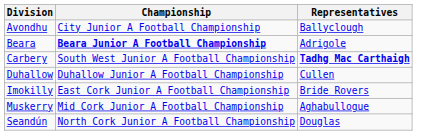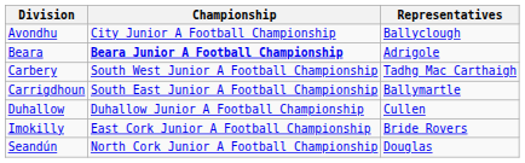Carbery | Representatives: bold -> normal
+ row: Carrigdhoun | South East Junior A Football Championship | Ballymartle
- row: Muskerry | Mid Cork Junior A Football Championship | Aghabullogue
